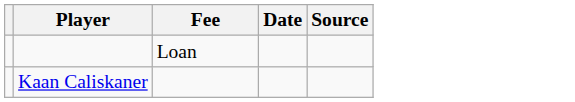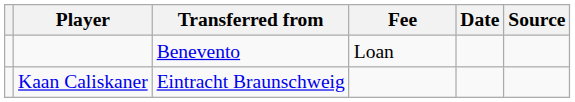+ column: Transferred from | Benevento | Eintracht Braunschweig
